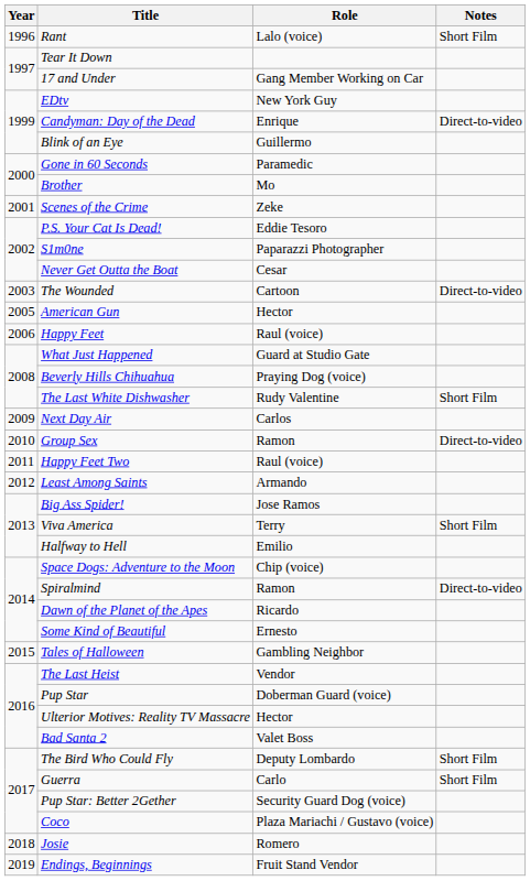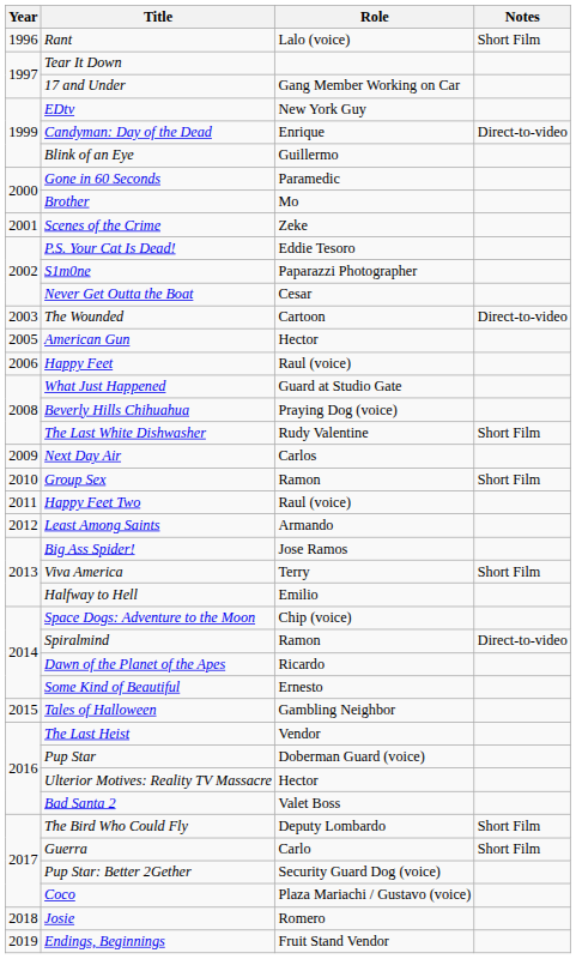Group Sex | Notes: Direct-to-video -> Short Film
